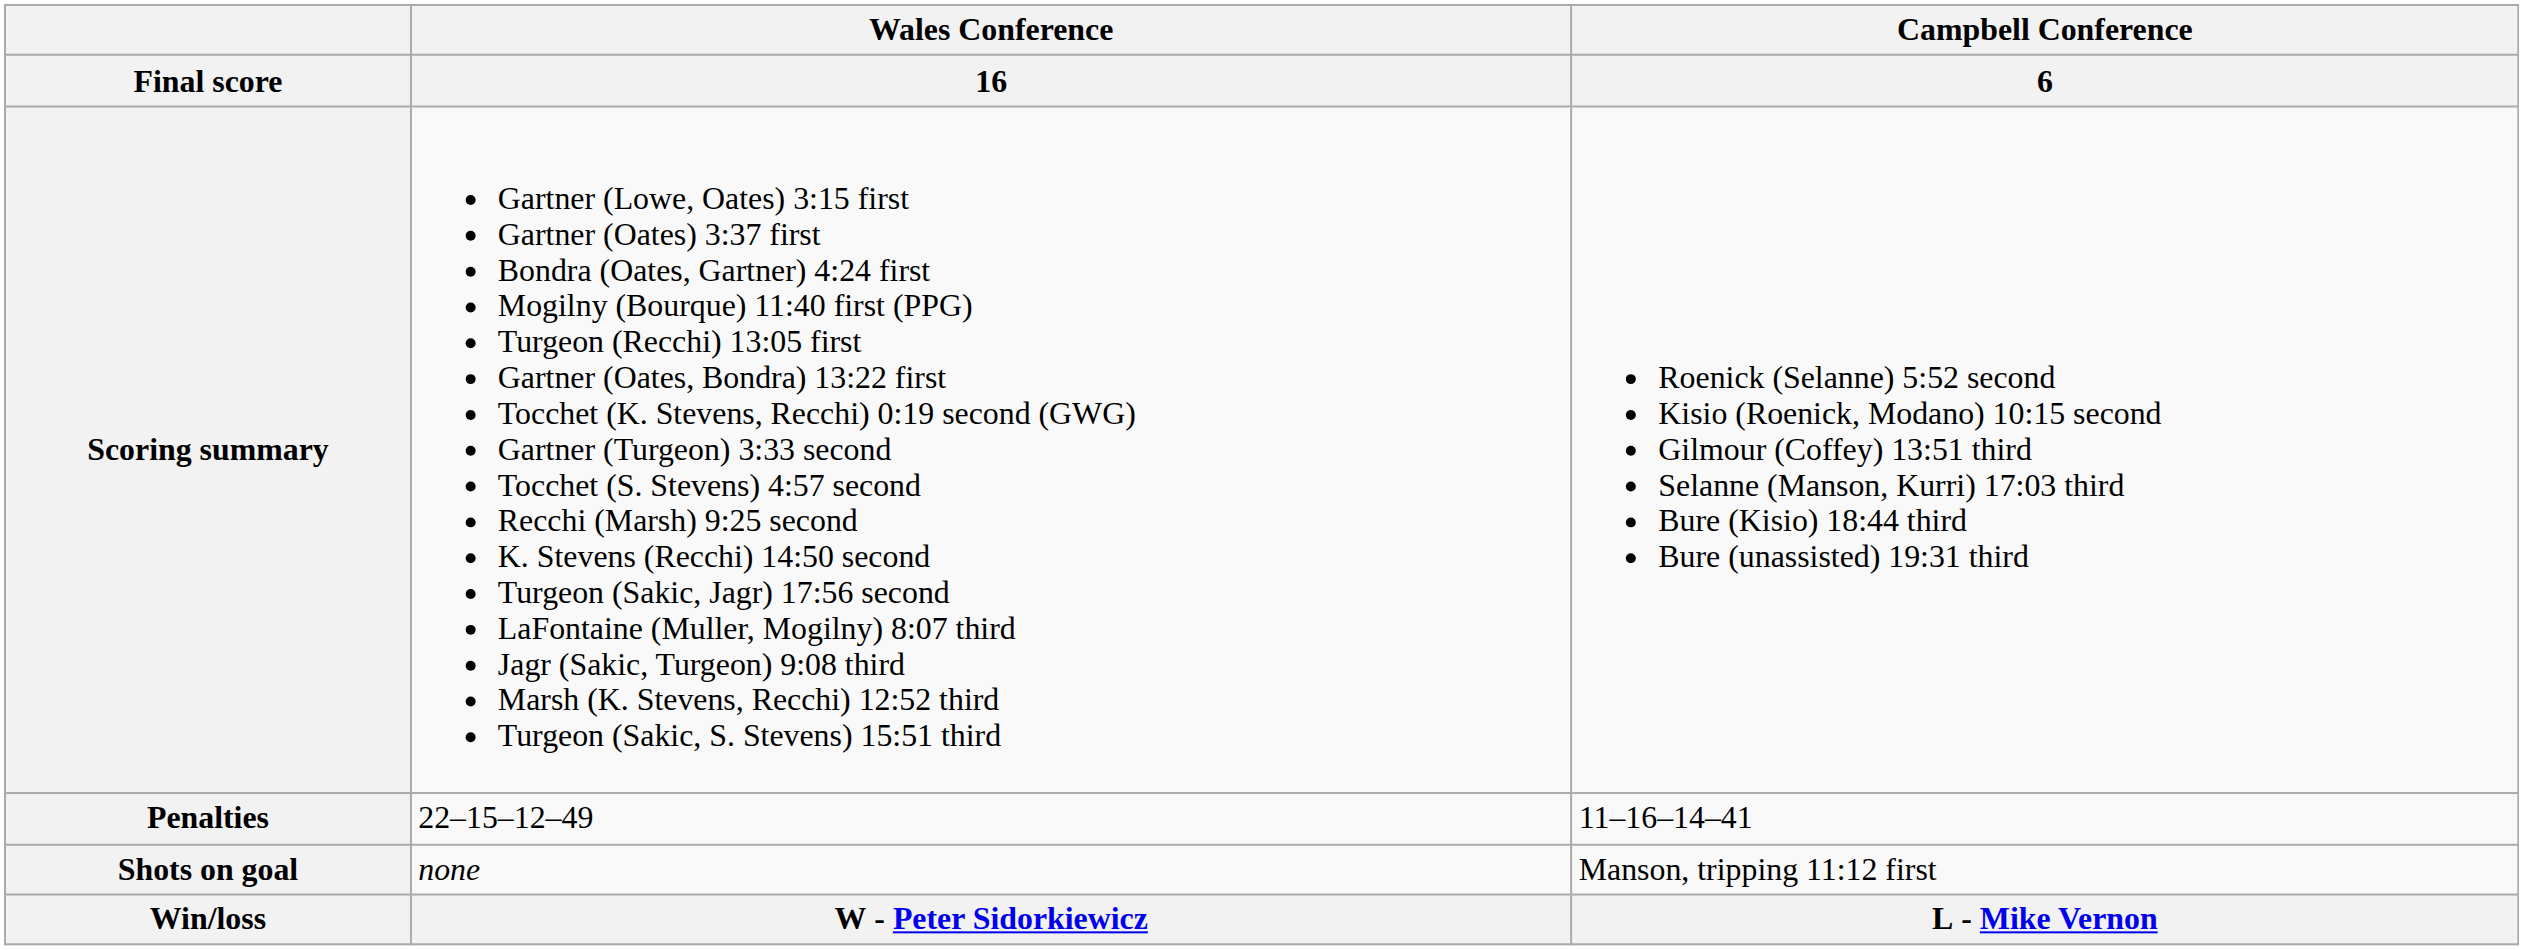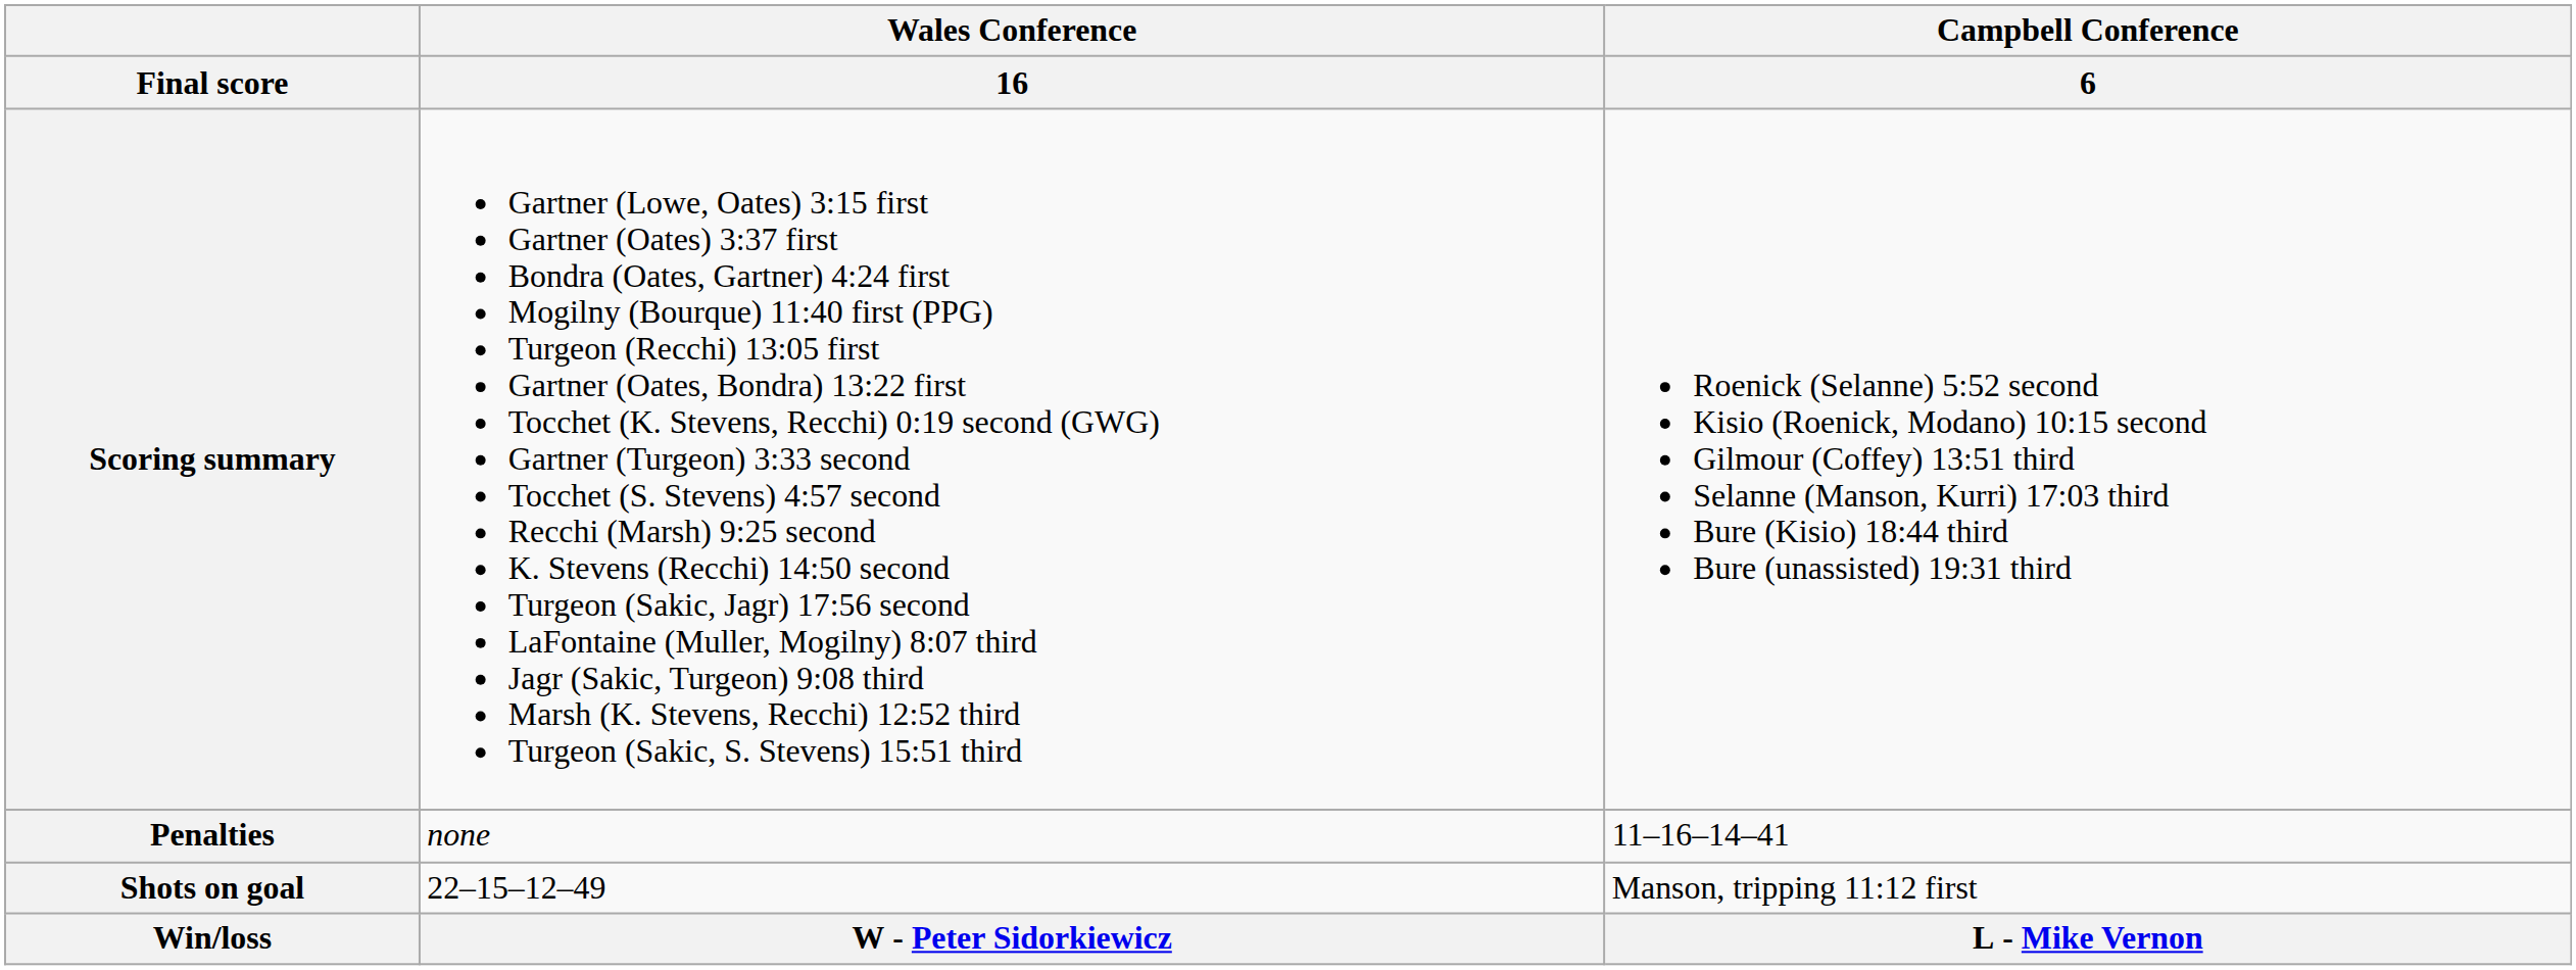Penalties | Wales Conference / 16: 22–15–12–49 -> none
Shots on goal | Wales Conference / 16: none -> 22–15–12–49
